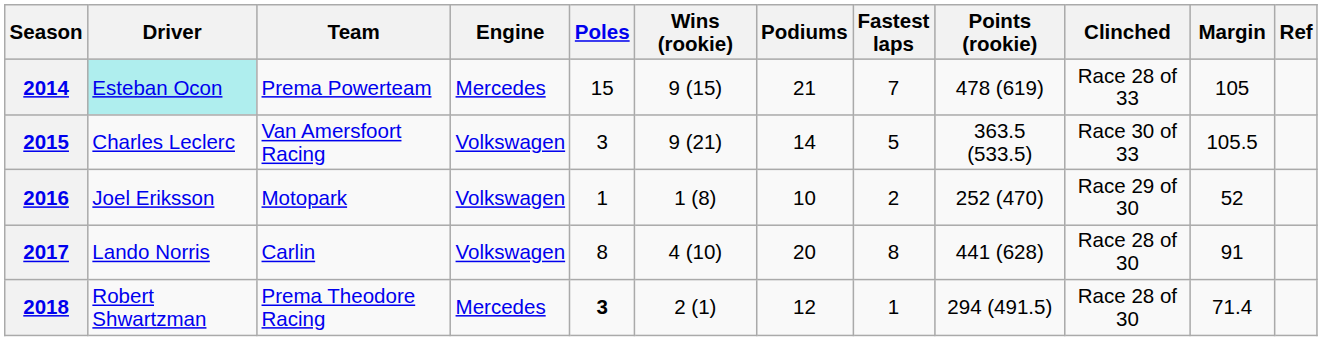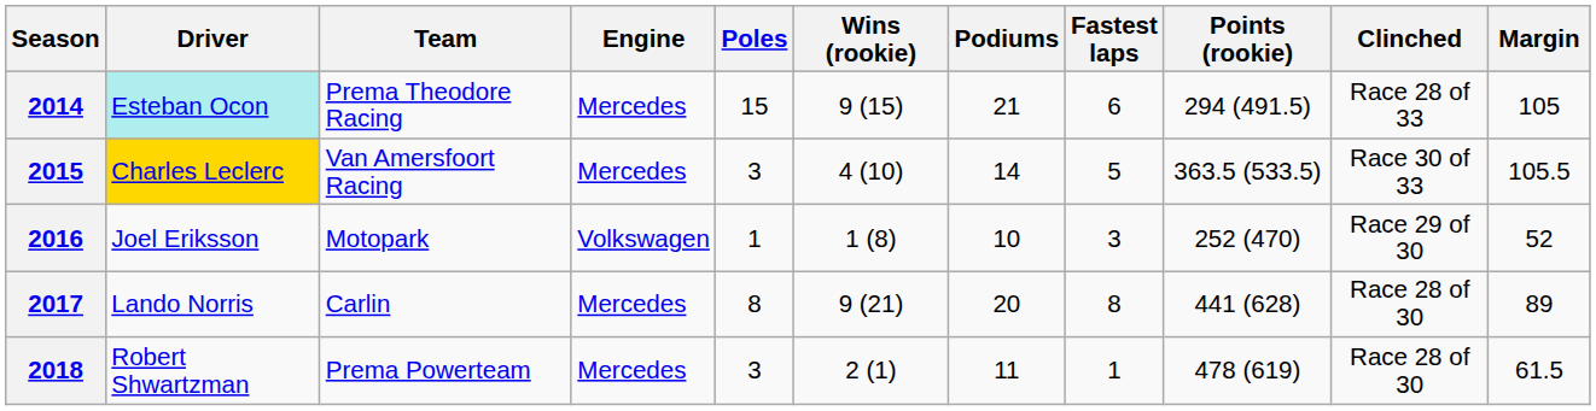- column: Ref
2014 | Team: Prema Powerteam -> Prema Theodore Racing
2014 | Fastest laps: 7 -> 6
2014 | Points (rookie): 478 (619) -> 294 (491.5)
2015 | Driver: no background -> gold background
2015 | Engine: Volkswagen -> Mercedes
2015 | Wins (rookie): 9 (21) -> 4 (10)
2016 | Fastest laps: 2 -> 3
2017 | Engine: Volkswagen -> Mercedes
2017 | Wins (rookie): 4 (10) -> 9 (21)
2017 | Margin: 91 -> 89
2018 | Team: Prema Theodore Racing -> Prema Powerteam
2018 | Poles: bold -> normal
2018 | Podiums: 12 -> 11
2018 | Points (rookie): 294 (491.5) -> 478 (619)
2018 | Margin: 71.4 -> 61.5
